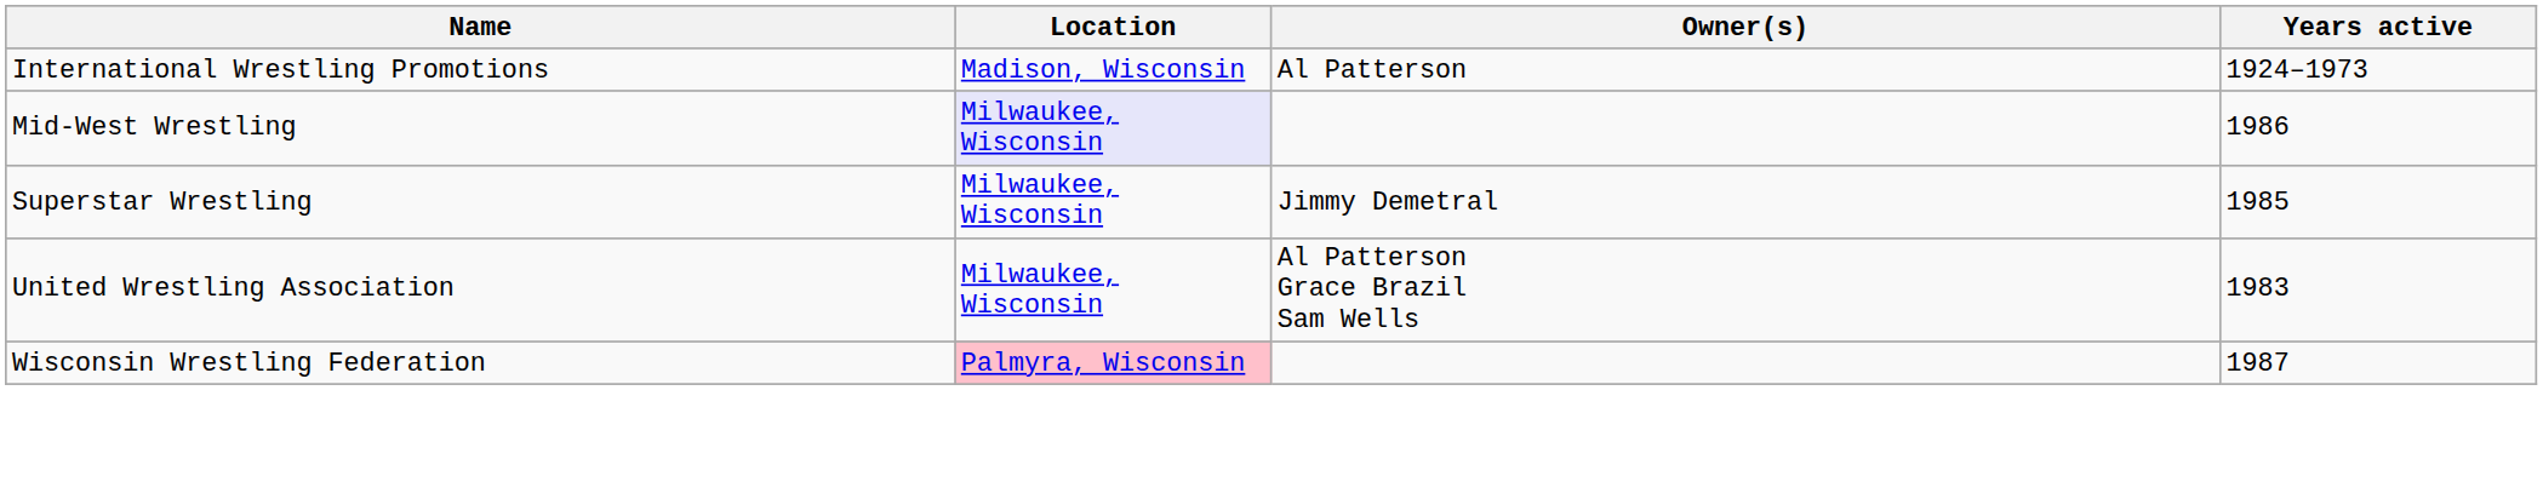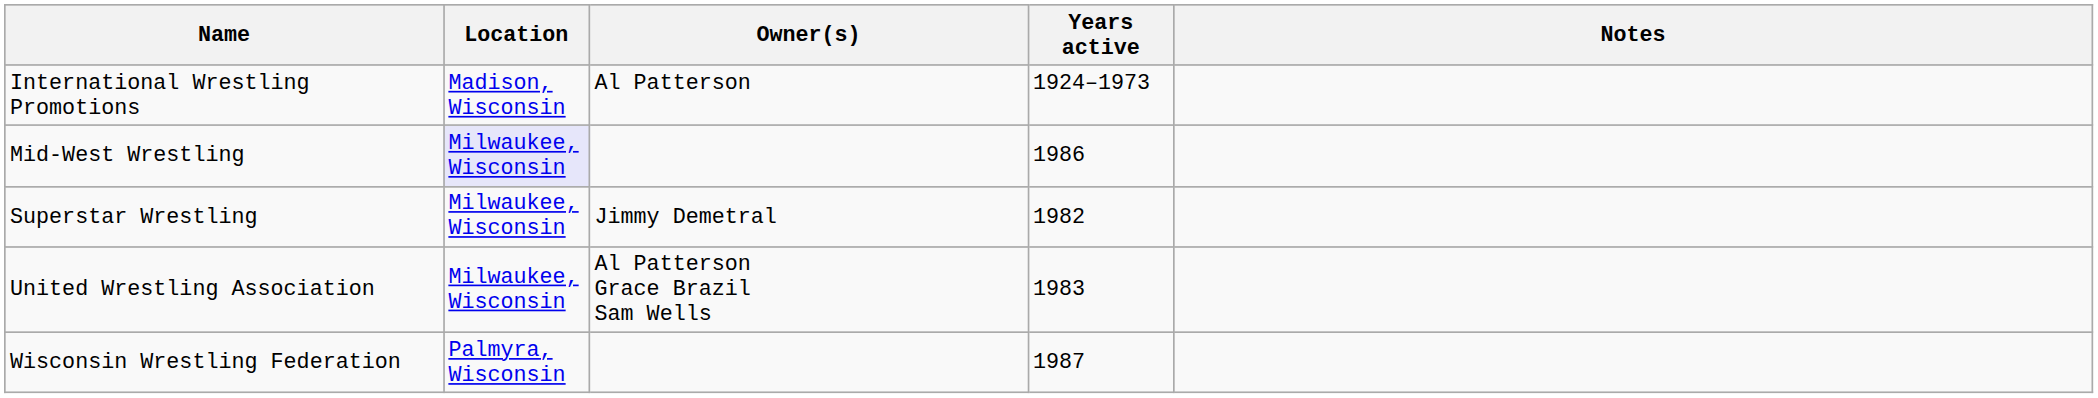+ column: Notes
Superstar Wrestling | Years active: 1985 -> 1982
Wisconsin Wrestling Federation | Location: pink background -> no background
